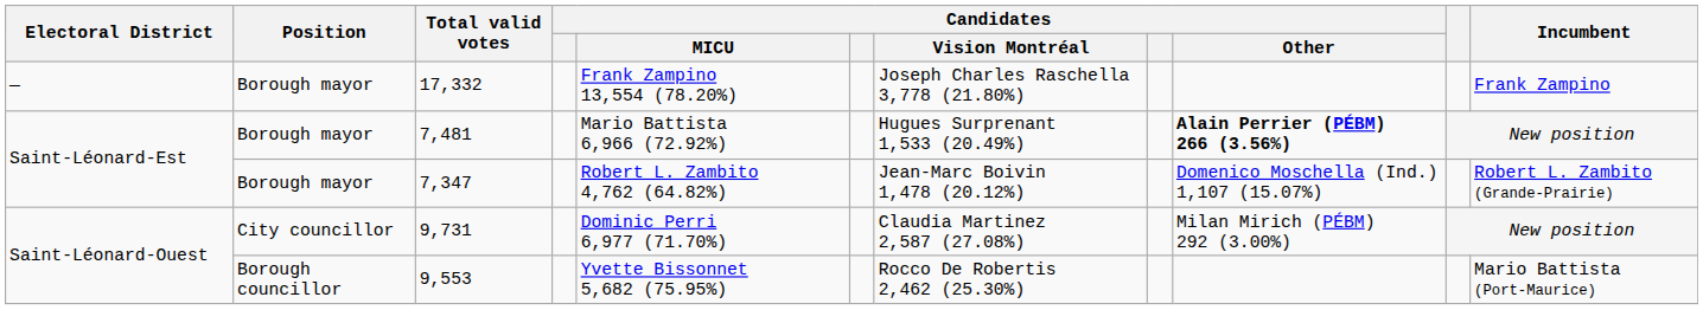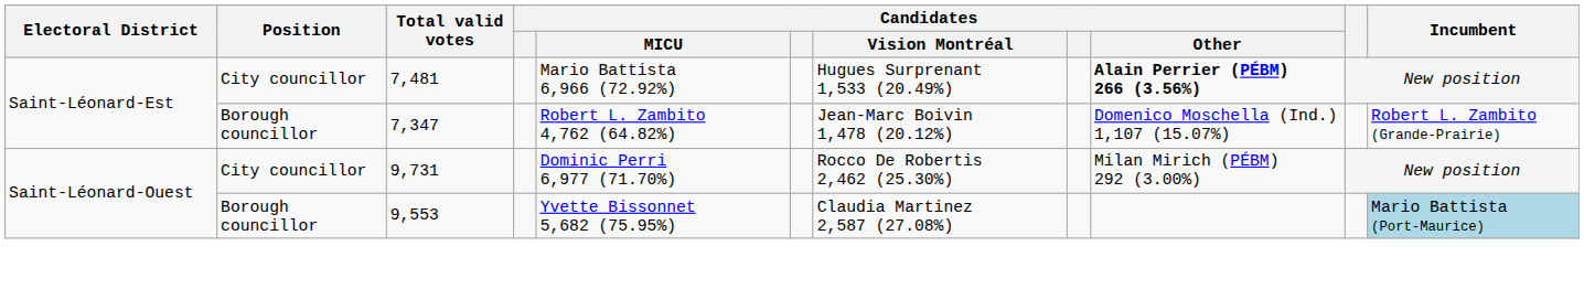- row: — | Borough mayor | 17,332 | Frank Zampino 13,554 (78.20%) | Joseph Charles Raschella 3,778 (21.80%) | Frank Zampino
7,481 | Position: Borough mayor -> City councillor
7,347 | Position: Borough mayor -> Borough councillor
9,731 | Candidates / Vision Montréal: Claudia Martinez 2,587 (27.08%) -> Rocco De Robertis 2,462 (25.30%)
9,553 | Candidates / Vision Montréal: Rocco De Robertis 2,462 (25.30%) -> Claudia Martinez 2,587 (27.08%)
9,553 | Incumbent: no background -> lightblue background
